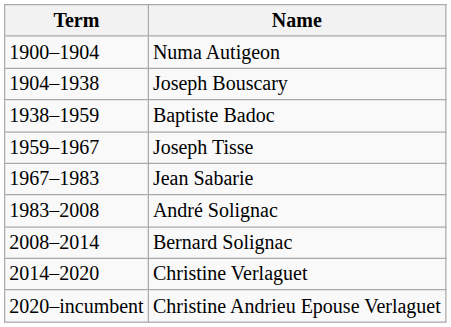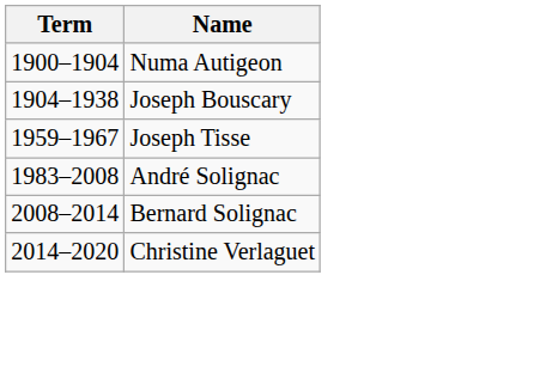- row: 1938–1959 | Baptiste Badoc
- row: 1967–1983 | Jean Sabarie
- row: 2020–incumbent | Christine Andrieu Epouse Verlaguet
